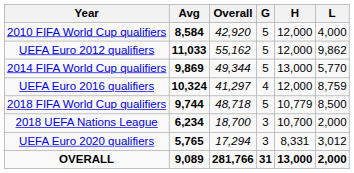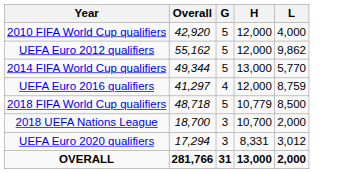- column: Avg | 8,584 | 11,033 | 9,869 | 10,324 | 9,744 | 6,234 | 5,765 | 9,089
